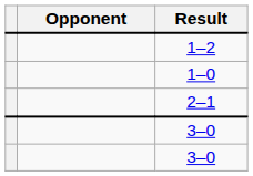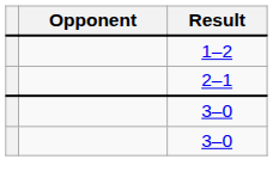- row: 1–0
